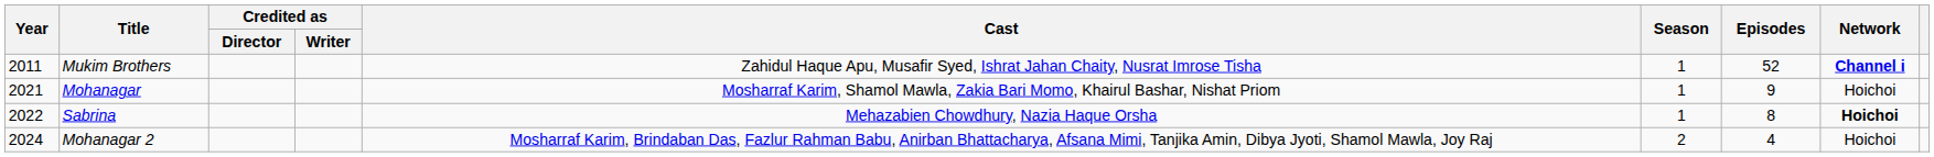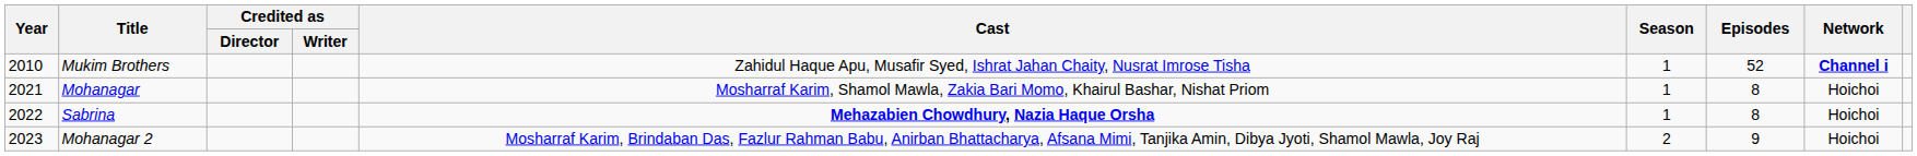Mukim Brothers | Year: 2011 -> 2010
Mohanagar | Episodes: 9 -> 8
Sabrina | Cast: normal -> bold
Sabrina | Network: bold -> normal
Mohanagar 2 | Year: 2024 -> 2023
Mohanagar 2 | Episodes: 4 -> 9
